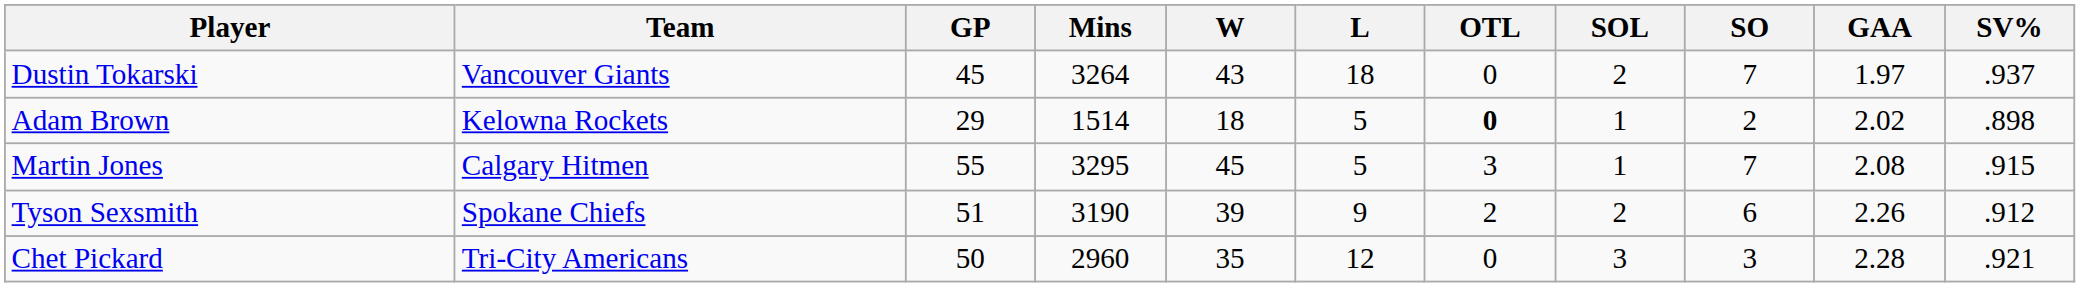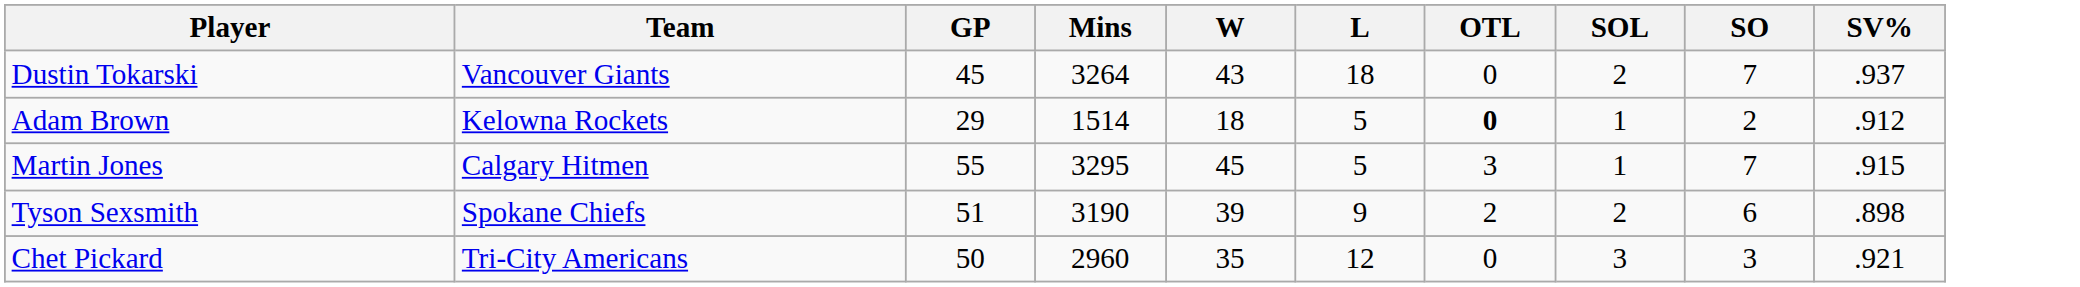- column: GAA | 1.97 | 2.02 | 2.08 | 2.26 | 2.28
Adam Brown | SV%: .898 -> .912
Tyson Sexsmith | SV%: .912 -> .898
